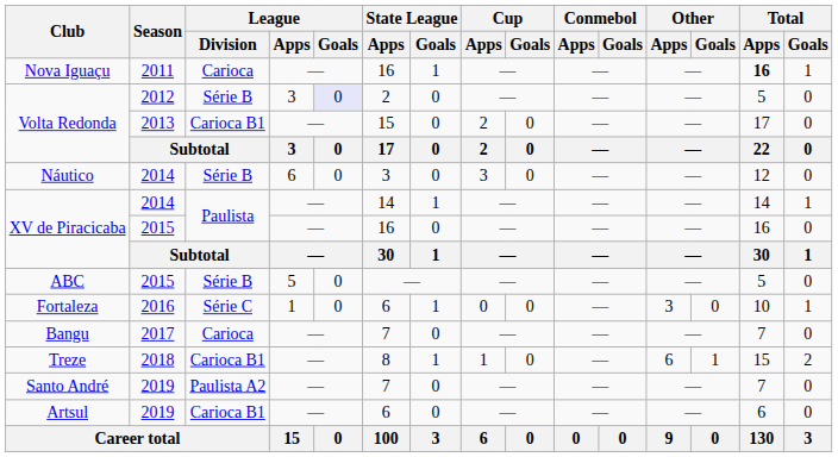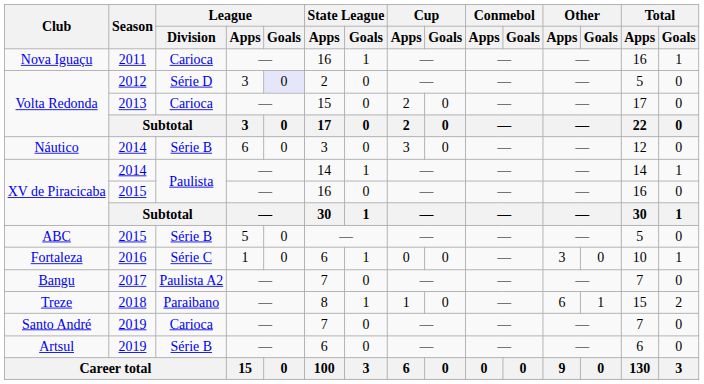Nova Iguaçu | Total / Apps: bold -> normal
Volta Redonda / 2012 | League / Division: Série B -> Série D
Volta Redonda / 2013 | League / Division: Carioca B1 -> Carioca
Bangu | League / Division: Carioca -> Paulista A2
Treze | League / Division: Carioca B1 -> Paraibano
Santo André | League / Division: Paulista A2 -> Carioca
Artsul | League / Division: Carioca B1 -> Série B
